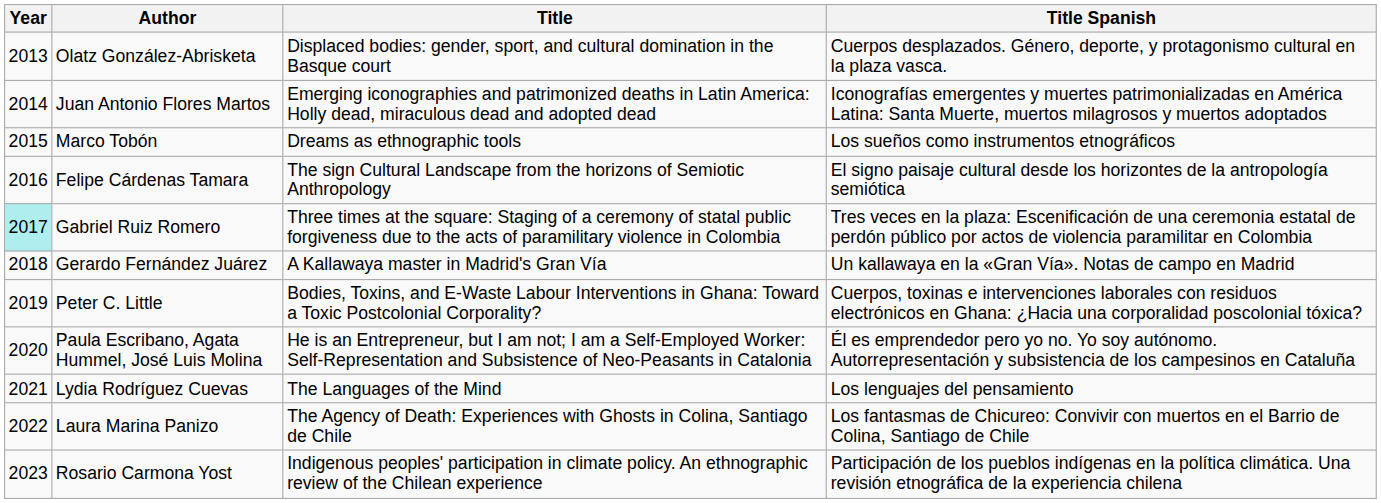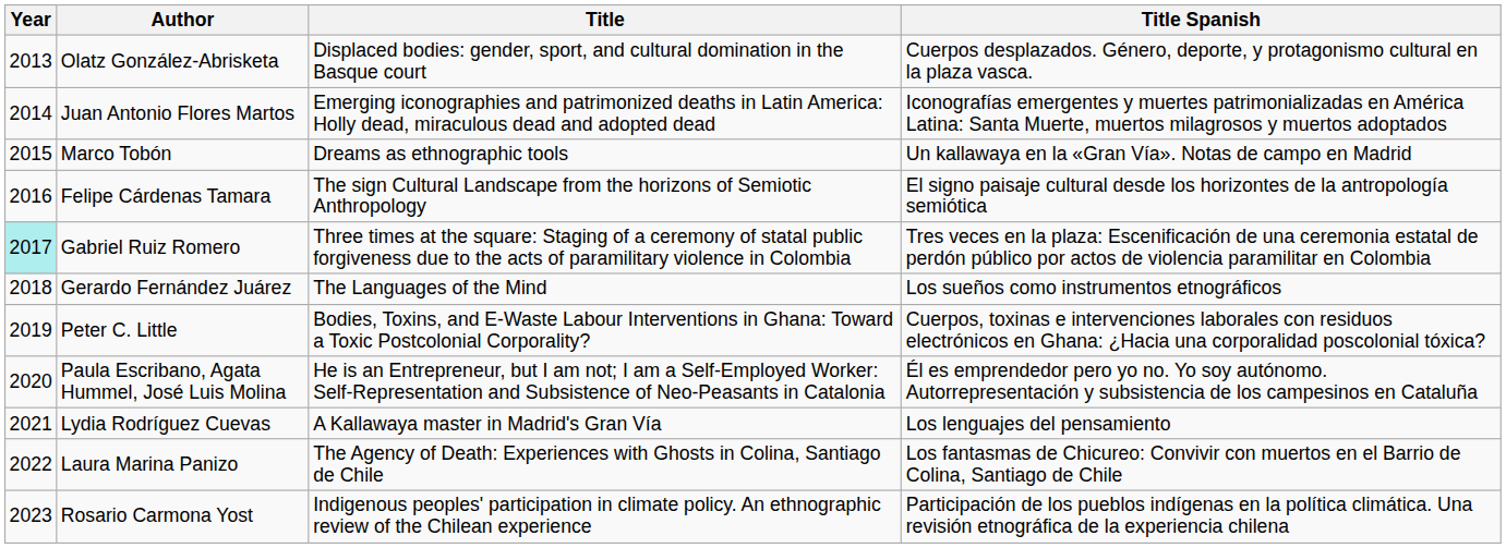Marco Tobón | Title Spanish: Los sueños como instrumentos etnográficos -> Un kallawaya en la «Gran Vía». Notas de campo en Madrid
Gerardo Fernández Juárez | Title: A Kallawaya master in Madrid's Gran Vía -> The Languages of the Mind
Gerardo Fernández Juárez | Title Spanish: Un kallawaya en la «Gran Vía». Notas de campo en Madrid -> Los sueños como instrumentos etnográficos
Lydia Rodríguez Cuevas | Title: The Languages of the Mind -> A Kallawaya master in Madrid's Gran Vía
